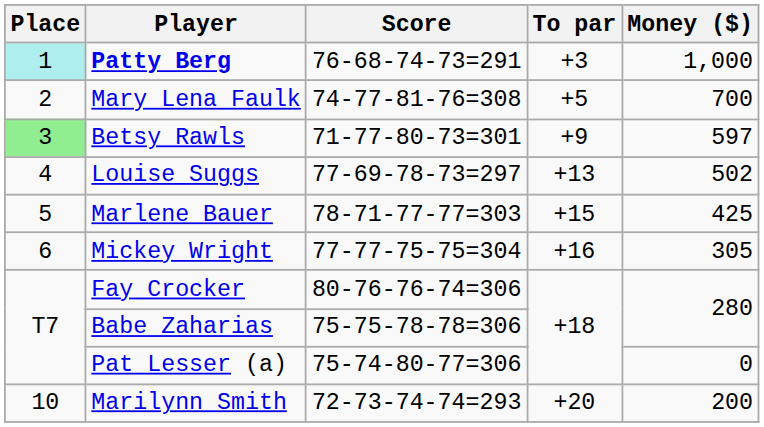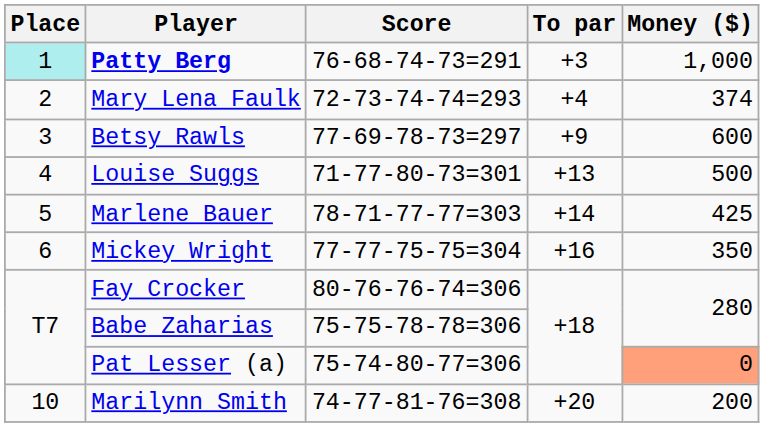Mary Lena Faulk | Score: 74-77-81-76=308 -> 72-73-74-74=293
Mary Lena Faulk | To par: +5 -> +4
Mary Lena Faulk | Money ($): 700 -> 374
Betsy Rawls | Place: lightgreen background -> no background
Betsy Rawls | Score: 71-77-80-73=301 -> 77-69-78-73=297
Betsy Rawls | Money ($): 597 -> 600
Louise Suggs | Score: 77-69-78-73=297 -> 71-77-80-73=301
Louise Suggs | Money ($): 502 -> 500
Marlene Bauer | To par: +15 -> +14
Mickey Wright | Money ($): 305 -> 350
Pat Lesser (a) | Money ($): no background -> lightsalmon background
Marilynn Smith | Score: 72-73-74-74=293 -> 74-77-81-76=308
